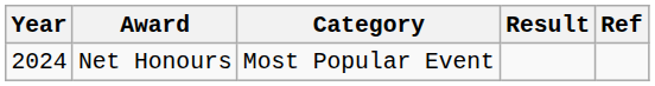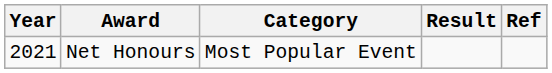Net Honours | Year: 2024 -> 2021
